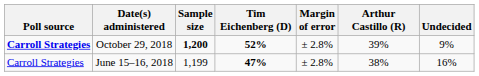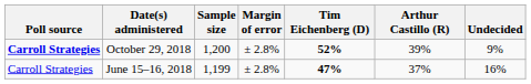columns swapped: Margin of error <-> Tim Eichenberg (D)
October 29, 2018 | Sample size: bold -> normal
June 15–16, 2018 | Arthur Castillo (R): 38% -> 37%
